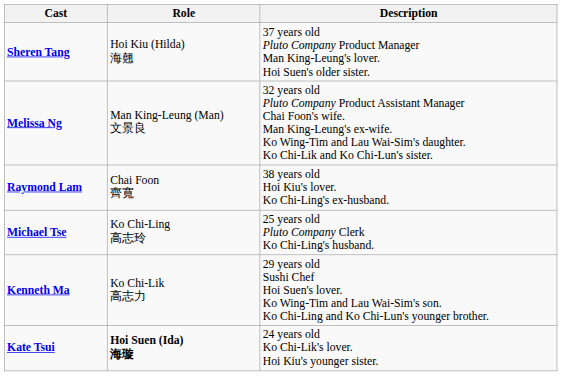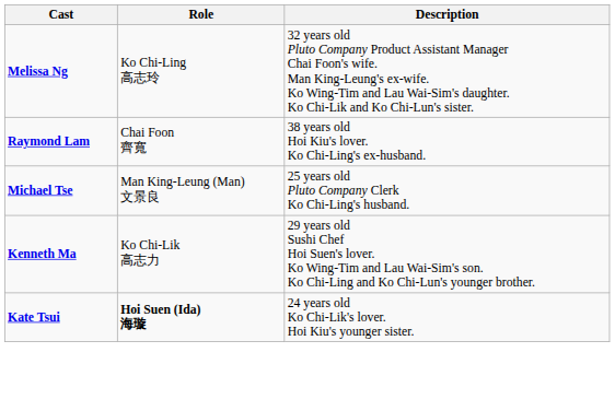- row: Sheren Tang | Hoi Kiu (Hilda) 海翹 | 37 years old Pluto Company Product Manager Man King-Leung's lover. Hoi Suen's older sister.
Melissa Ng | Role: Man King-Leung (Man) 文景良 -> Ko Chi-Ling 高志玲
Michael Tse | Role: Ko Chi-Ling 高志玲 -> Man King-Leung (Man) 文景良
